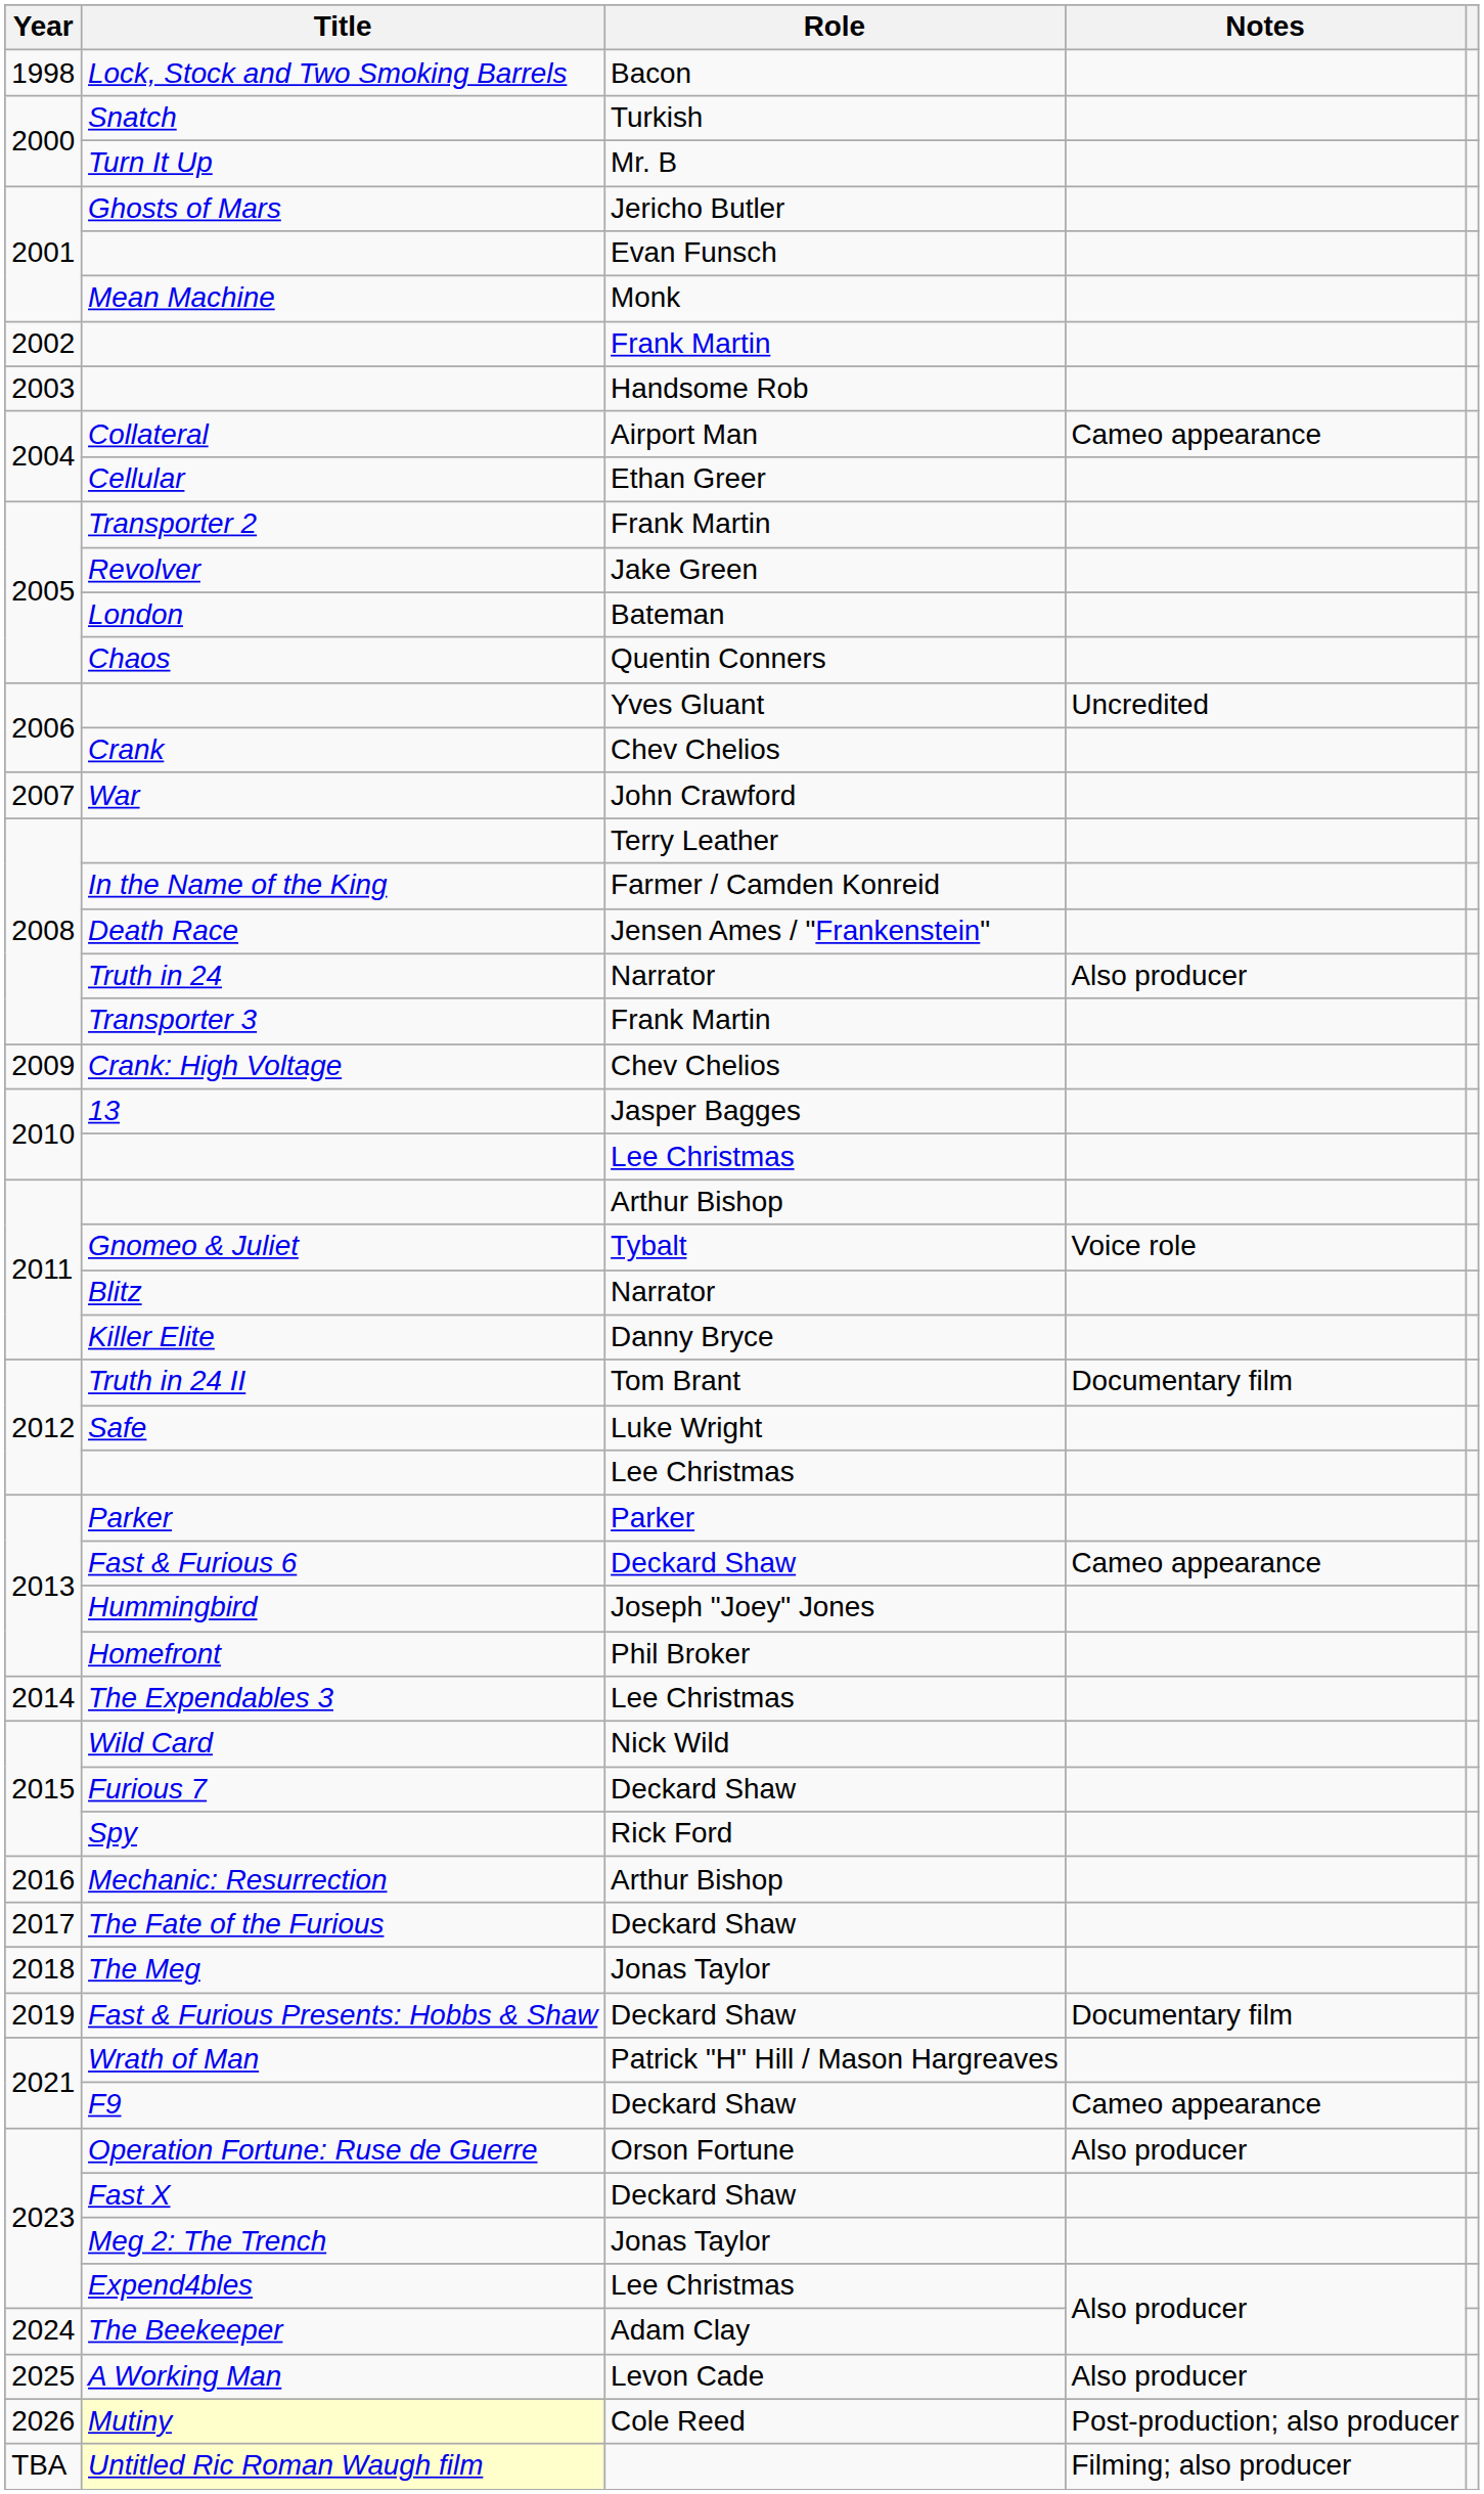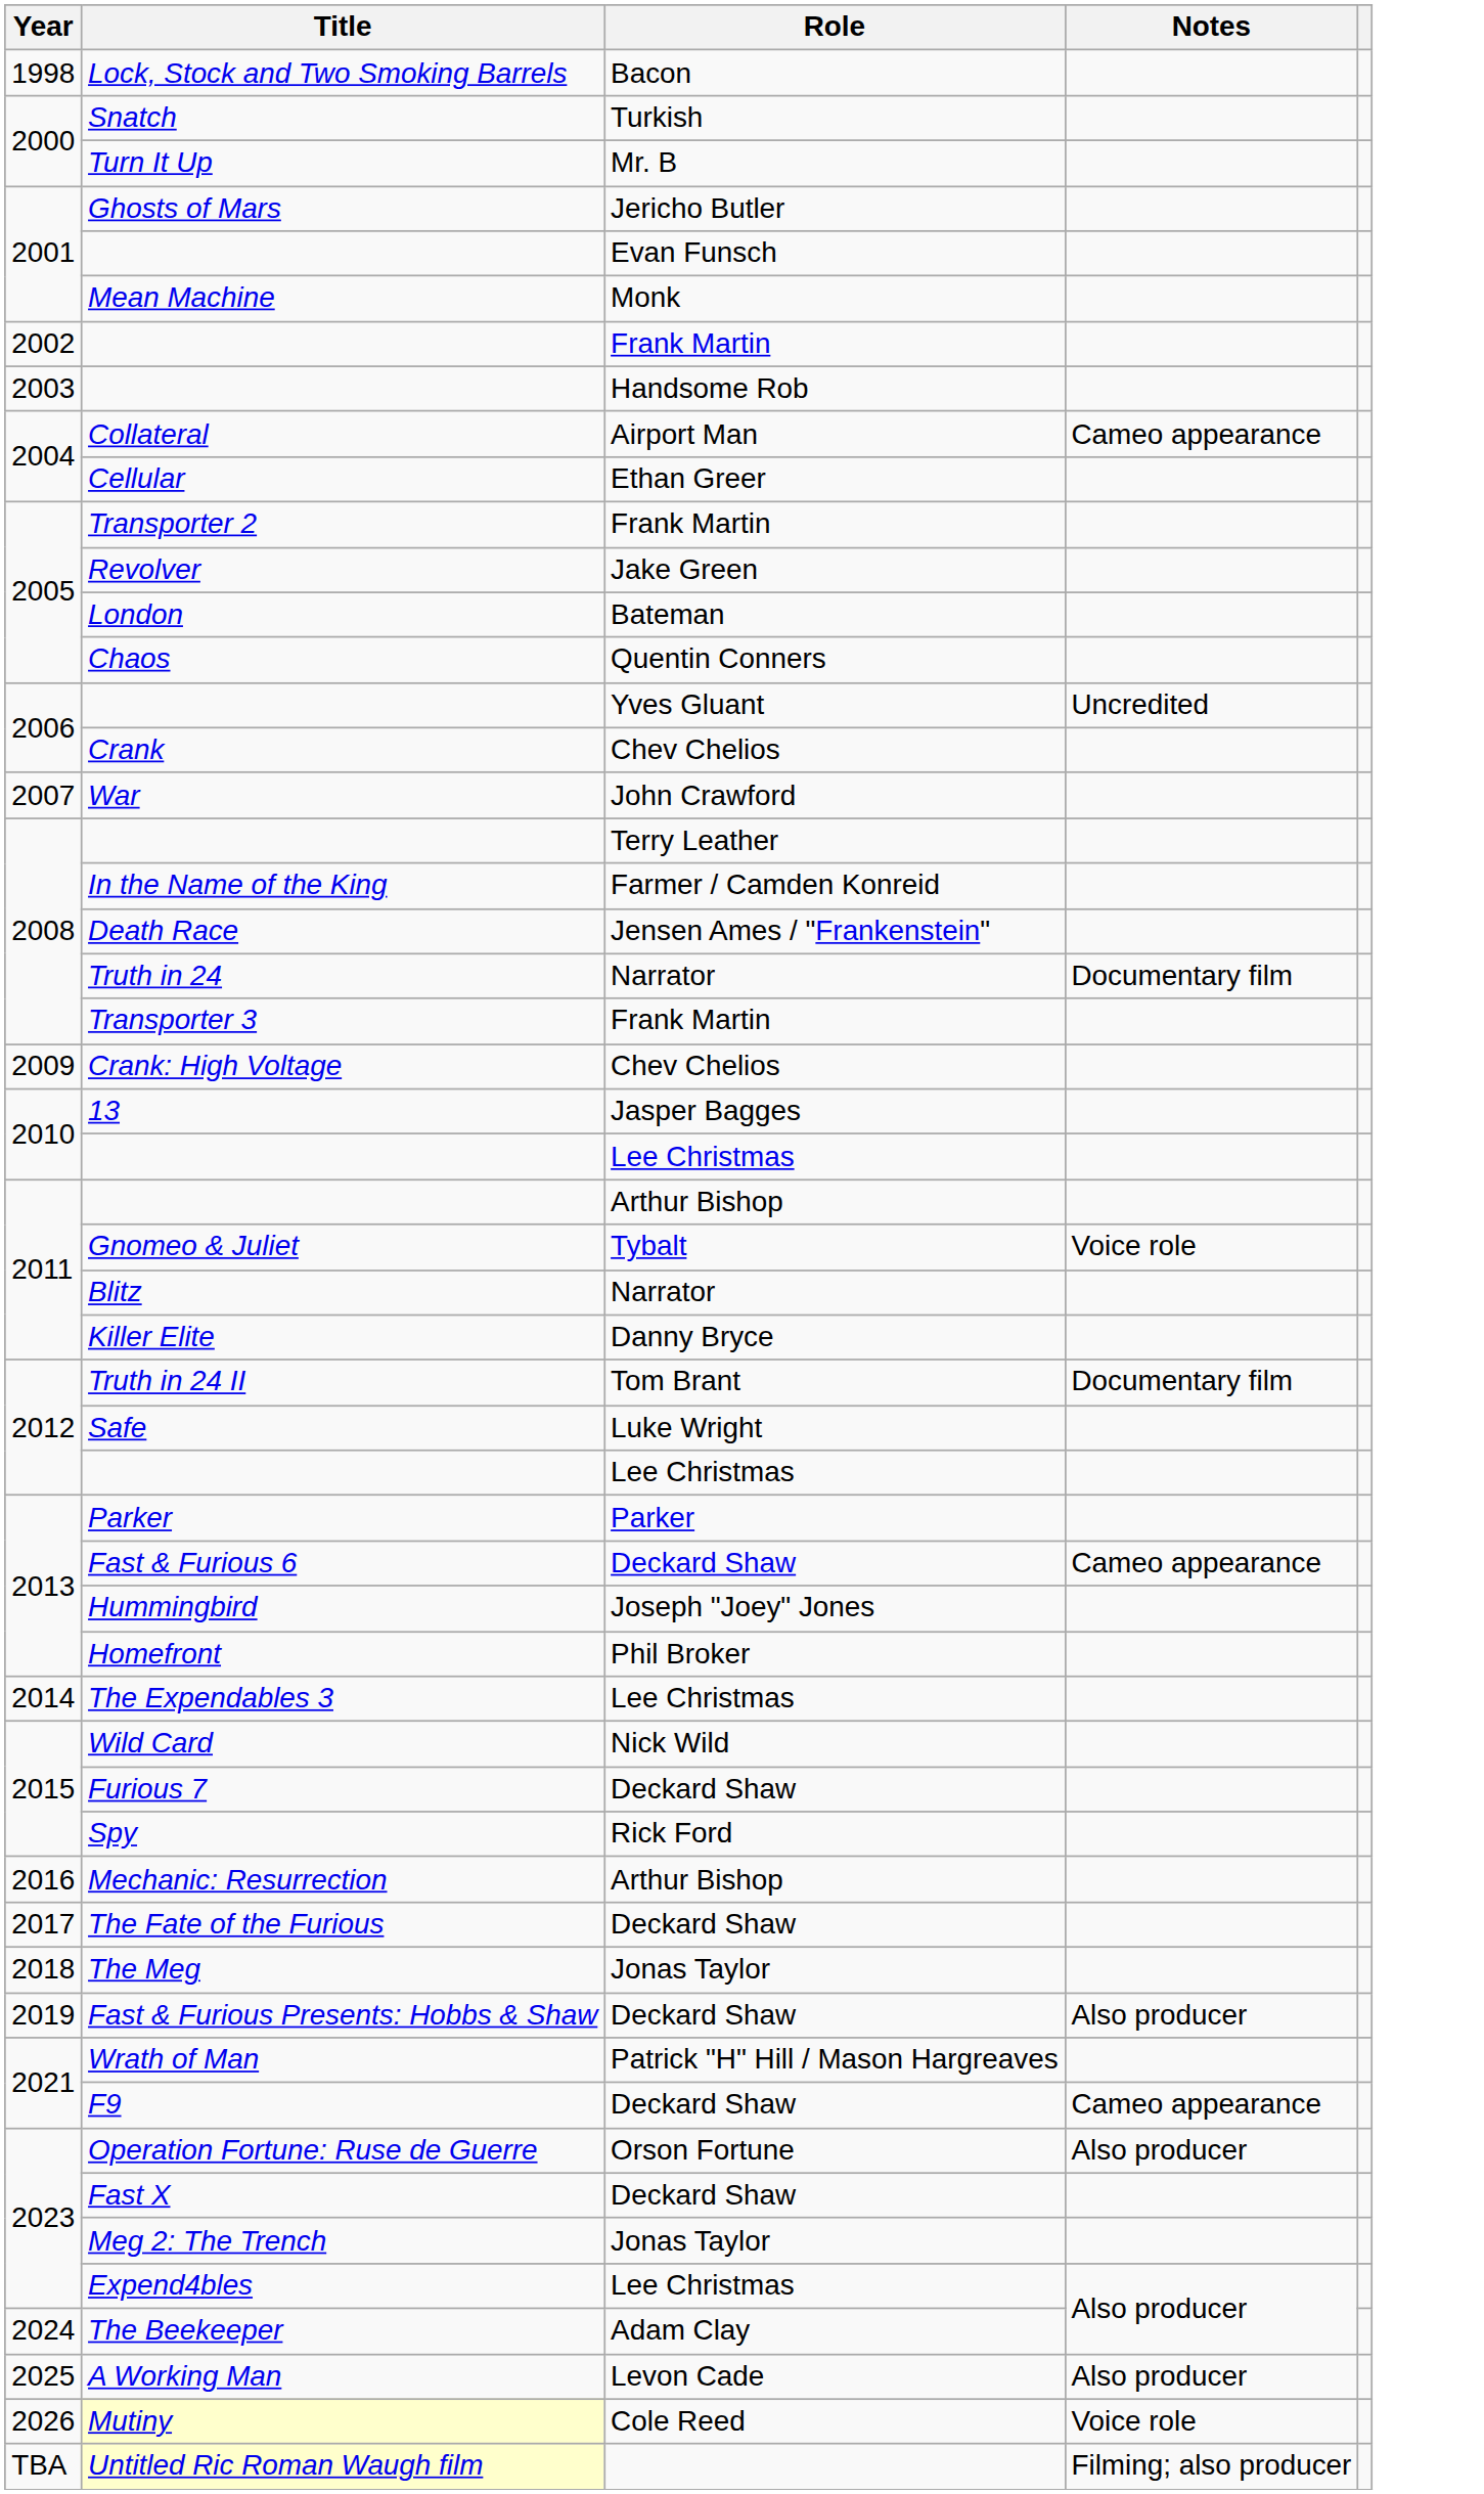Truth in 24 | Notes: Also producer -> Documentary film
Fast & Furious Presents: Hobbs & Shaw | Notes: Documentary film -> Also producer
Mutiny | Notes: Post-production; also producer -> Voice role
